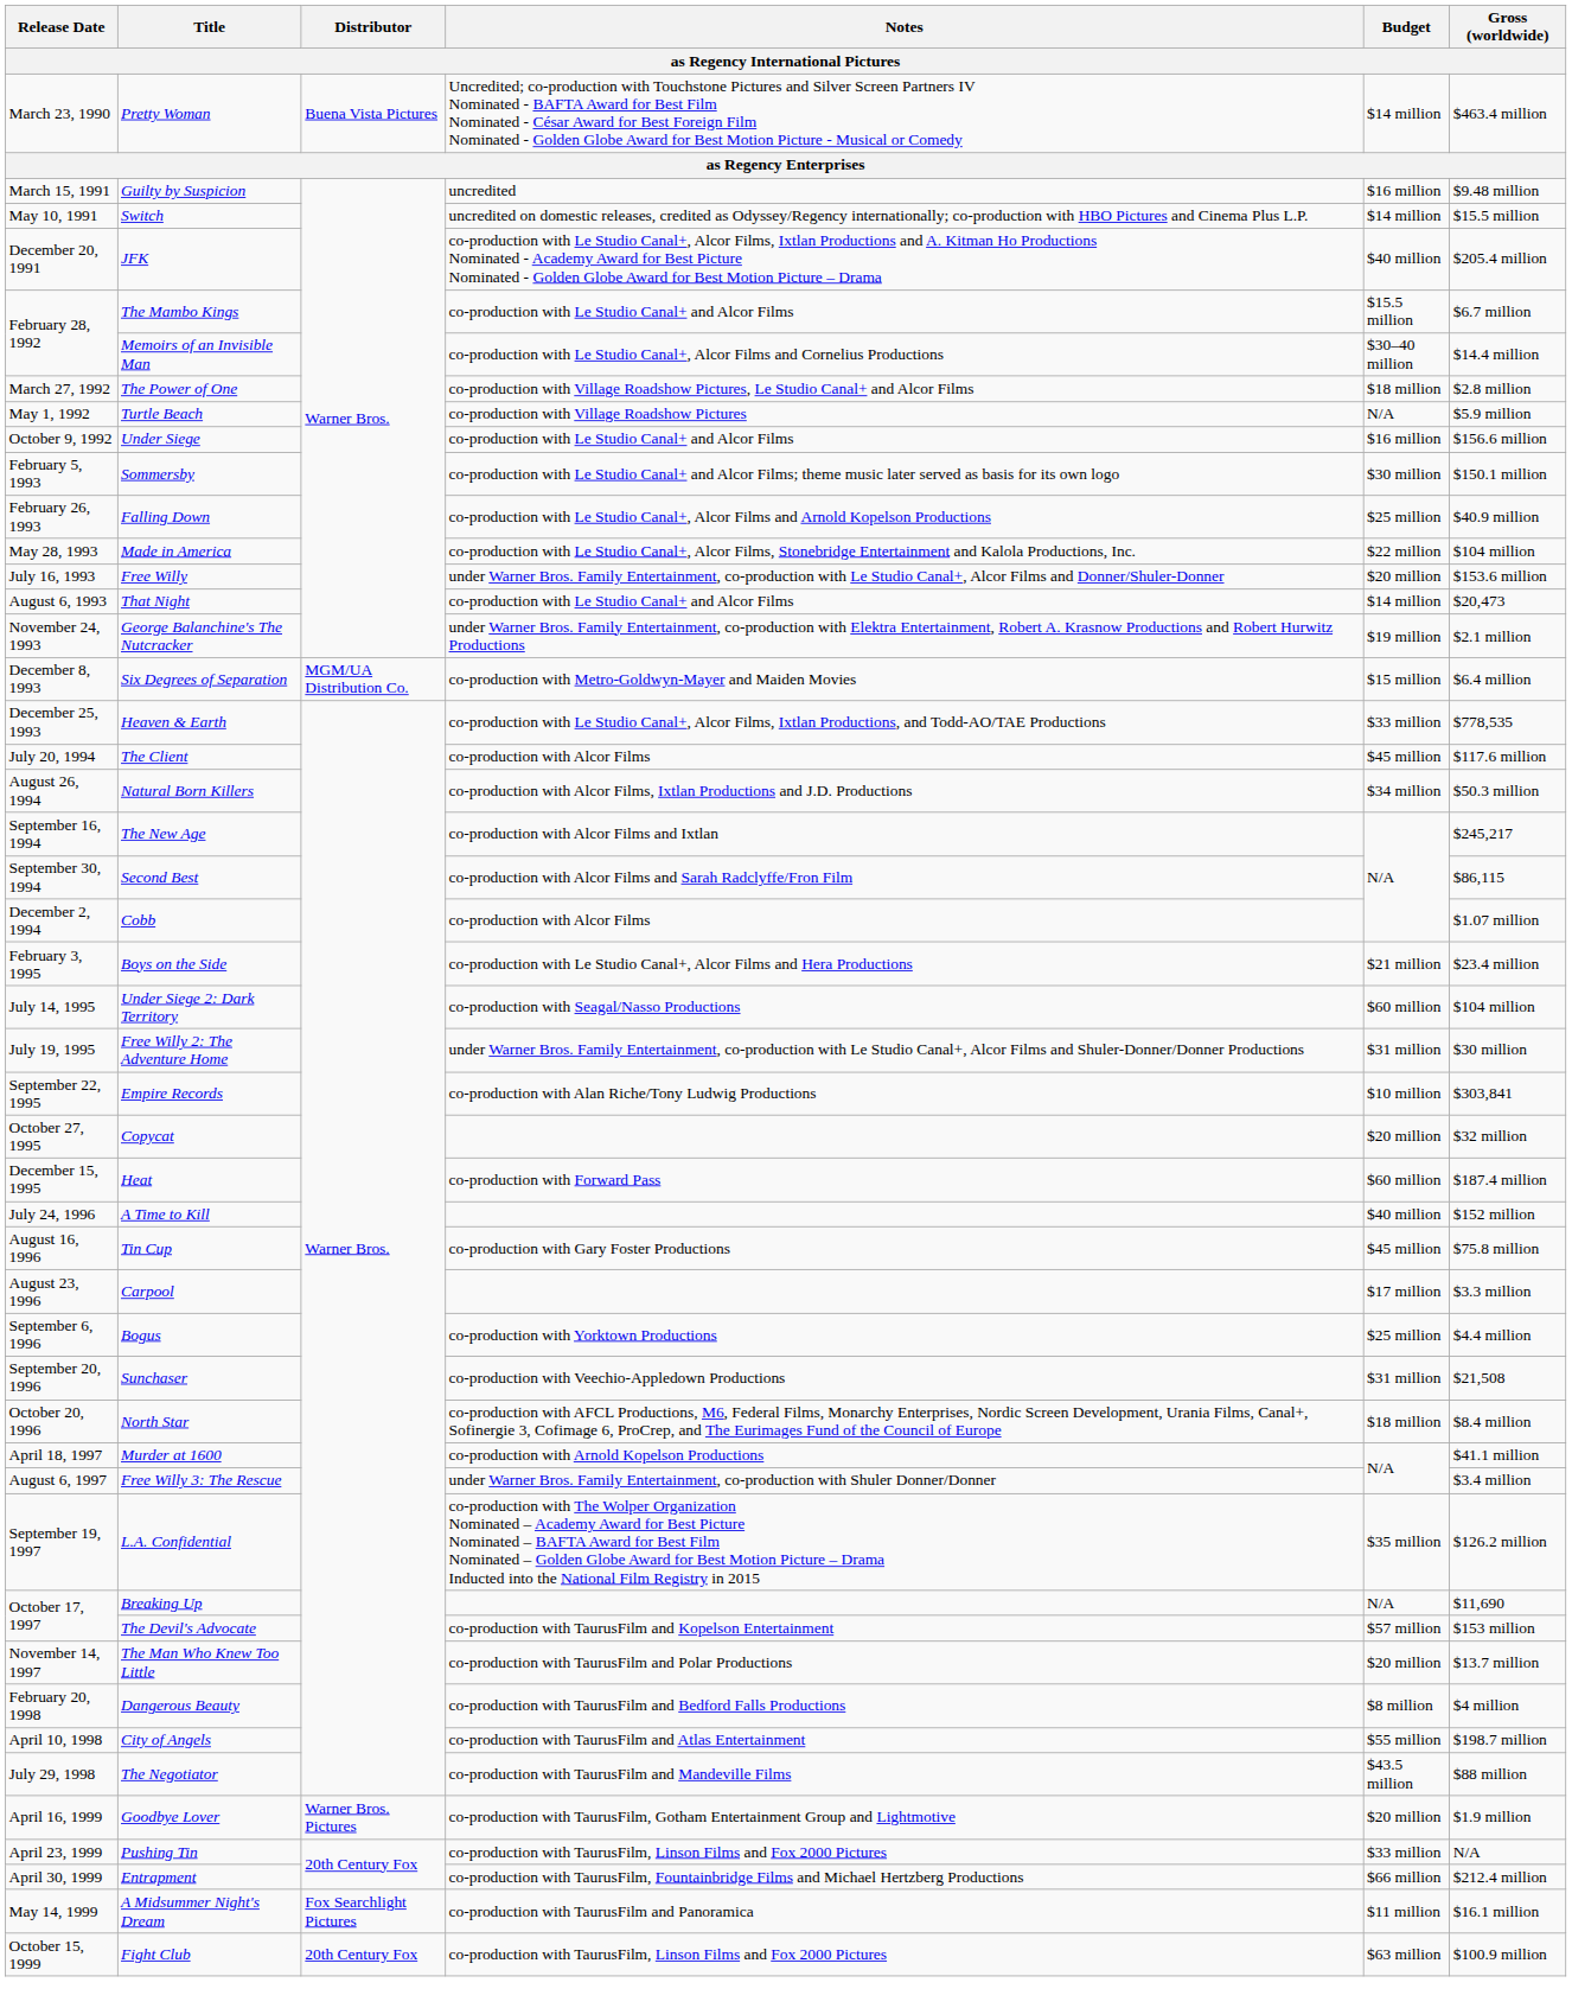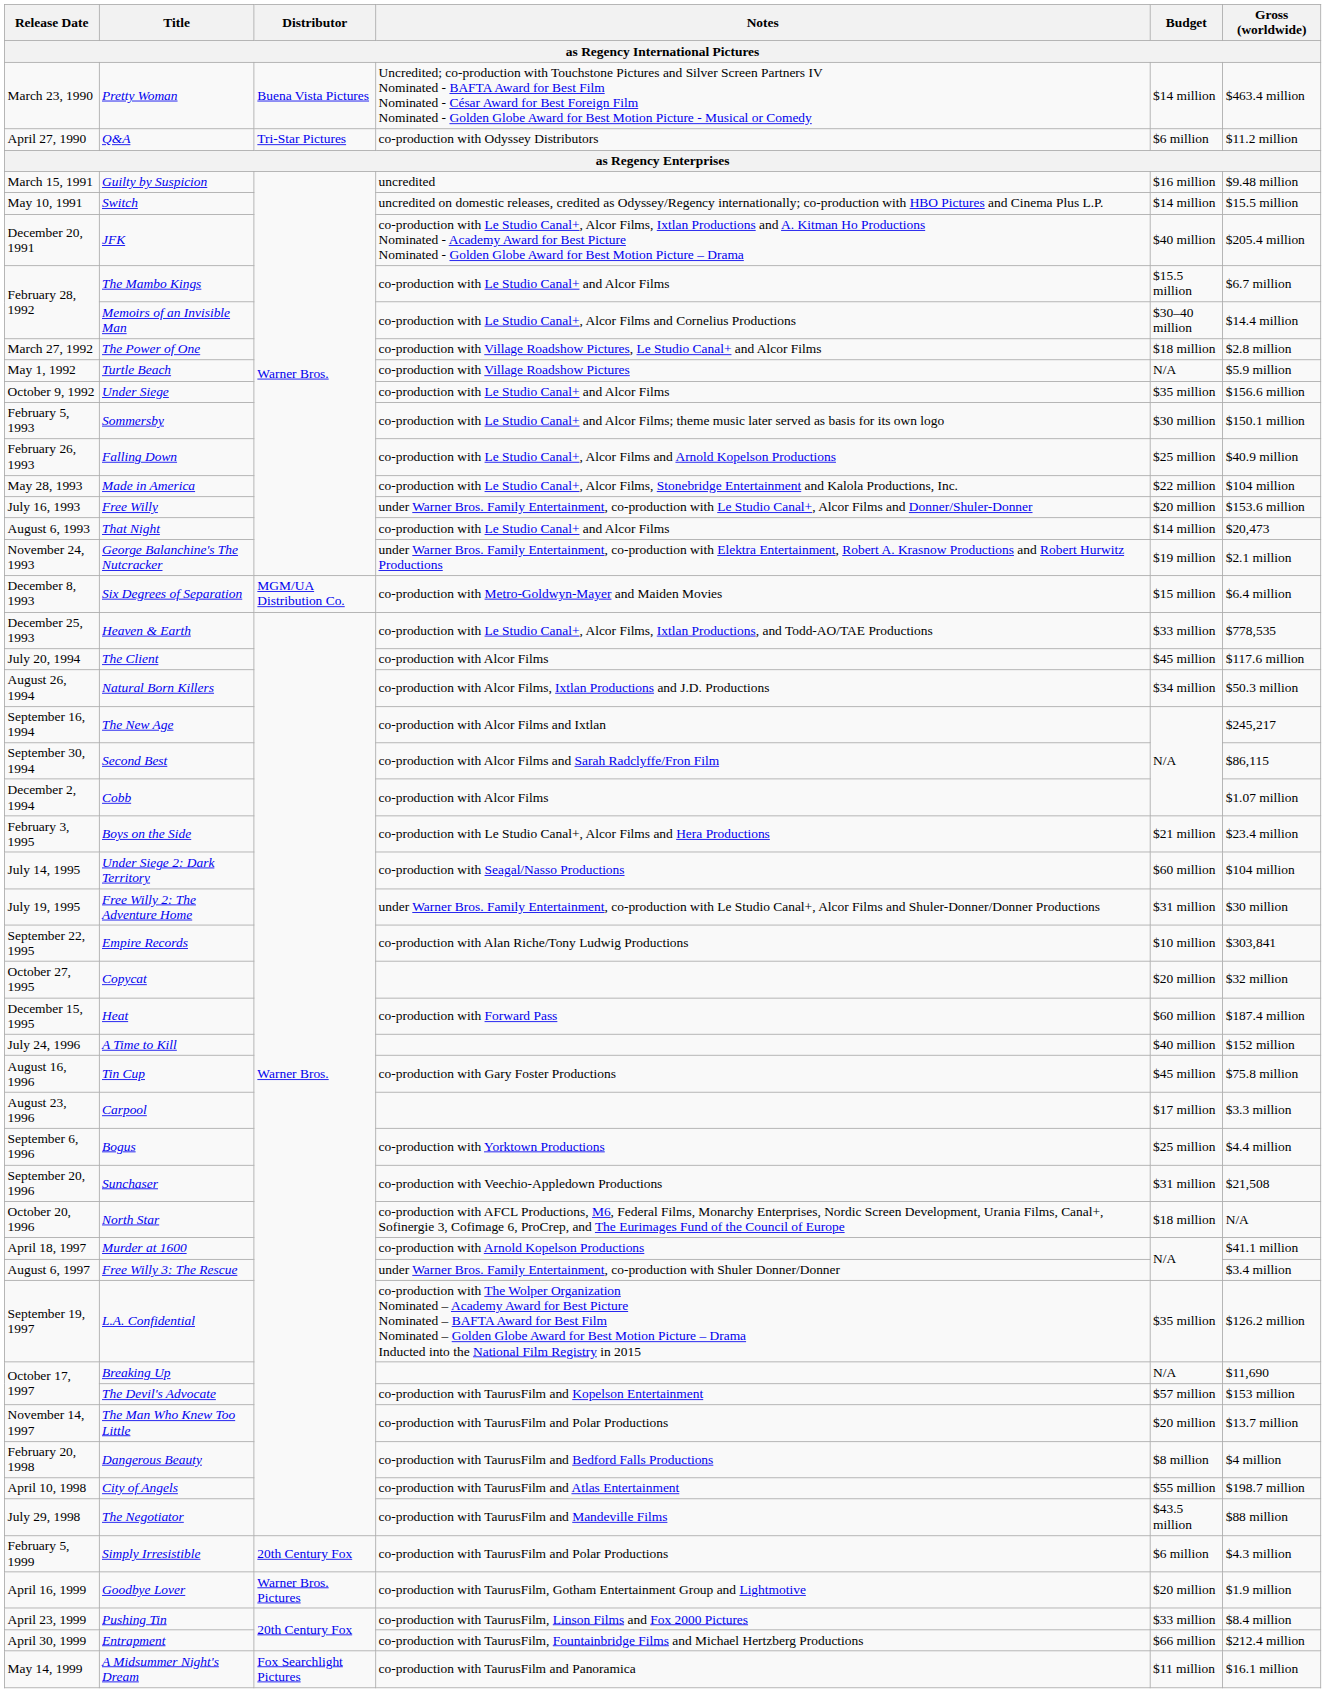+ row: April 27, 1990 | Q&A | Tri-Star Pictures | co-production with Odyssey Distributors | $6 million | $11.2 million
Under Siege | Budget: $16 million -> $35 million
North Star | Gross (worldwide): $8.4 million -> N/A
+ row: February 5, 1999 | Simply Irresistible | 20th Century Fox | co-production with TaurusFilm and Polar Productions | $6 million | $4.3 million
Pushing Tin | Gross (worldwide): N/A -> $8.4 million
- row: October 15, 1999 | Fight Club | 20th Century Fox | co-production with TaurusFilm, Linson Films and Fox 2000 Pictures | $63 million | $100.9 million
